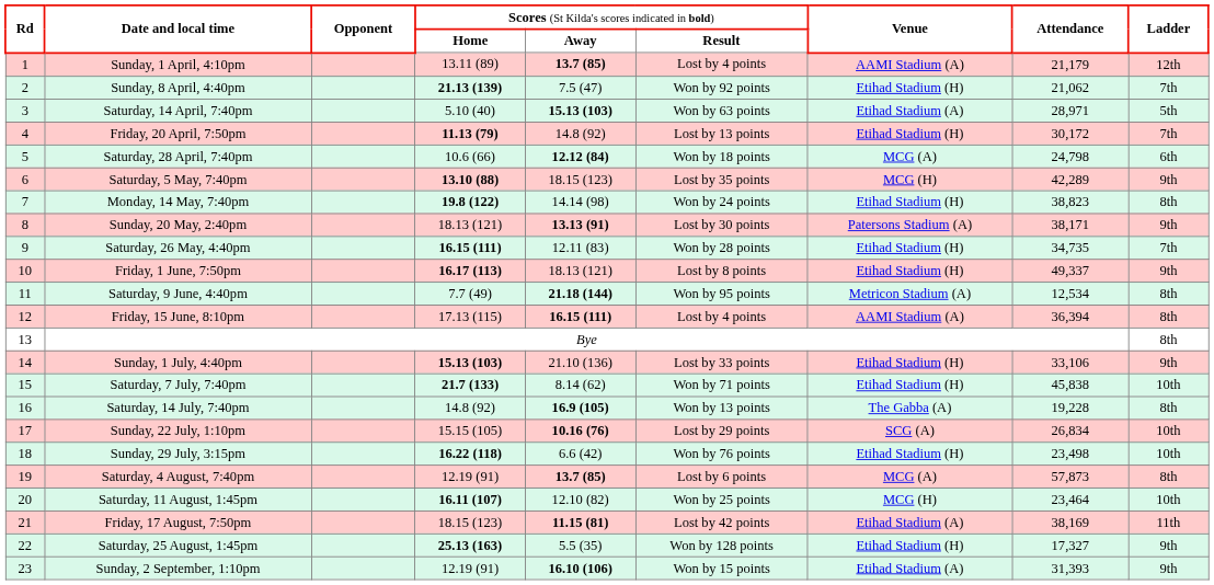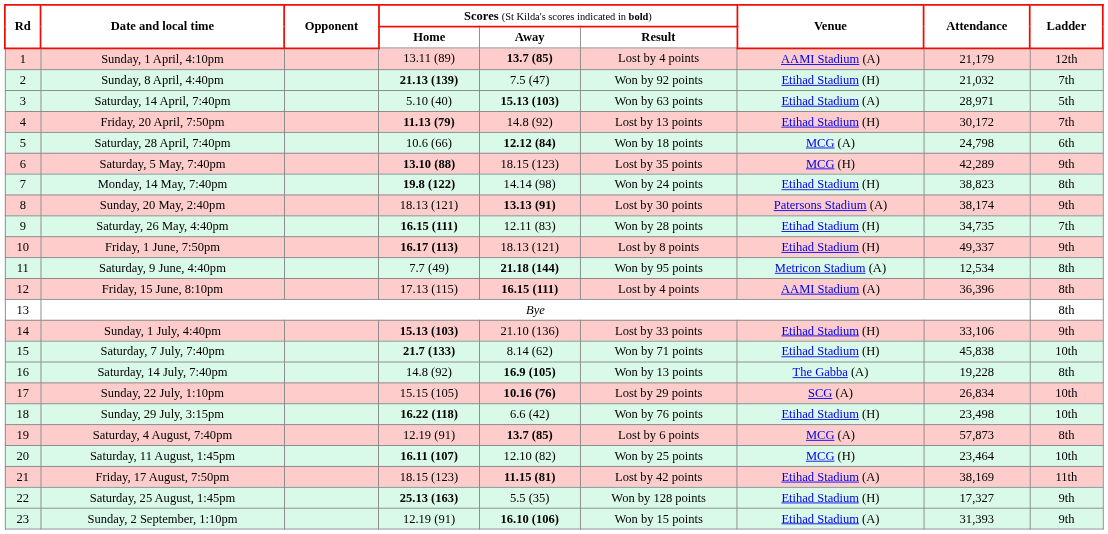Sunday, 8 April, 4:40pm | column 8: 21,062 -> 21,032
Sunday, 20 May, 2:40pm | column 8: 38,171 -> 38,174
Friday, 15 June, 8:10pm | column 8: 36,394 -> 36,396
